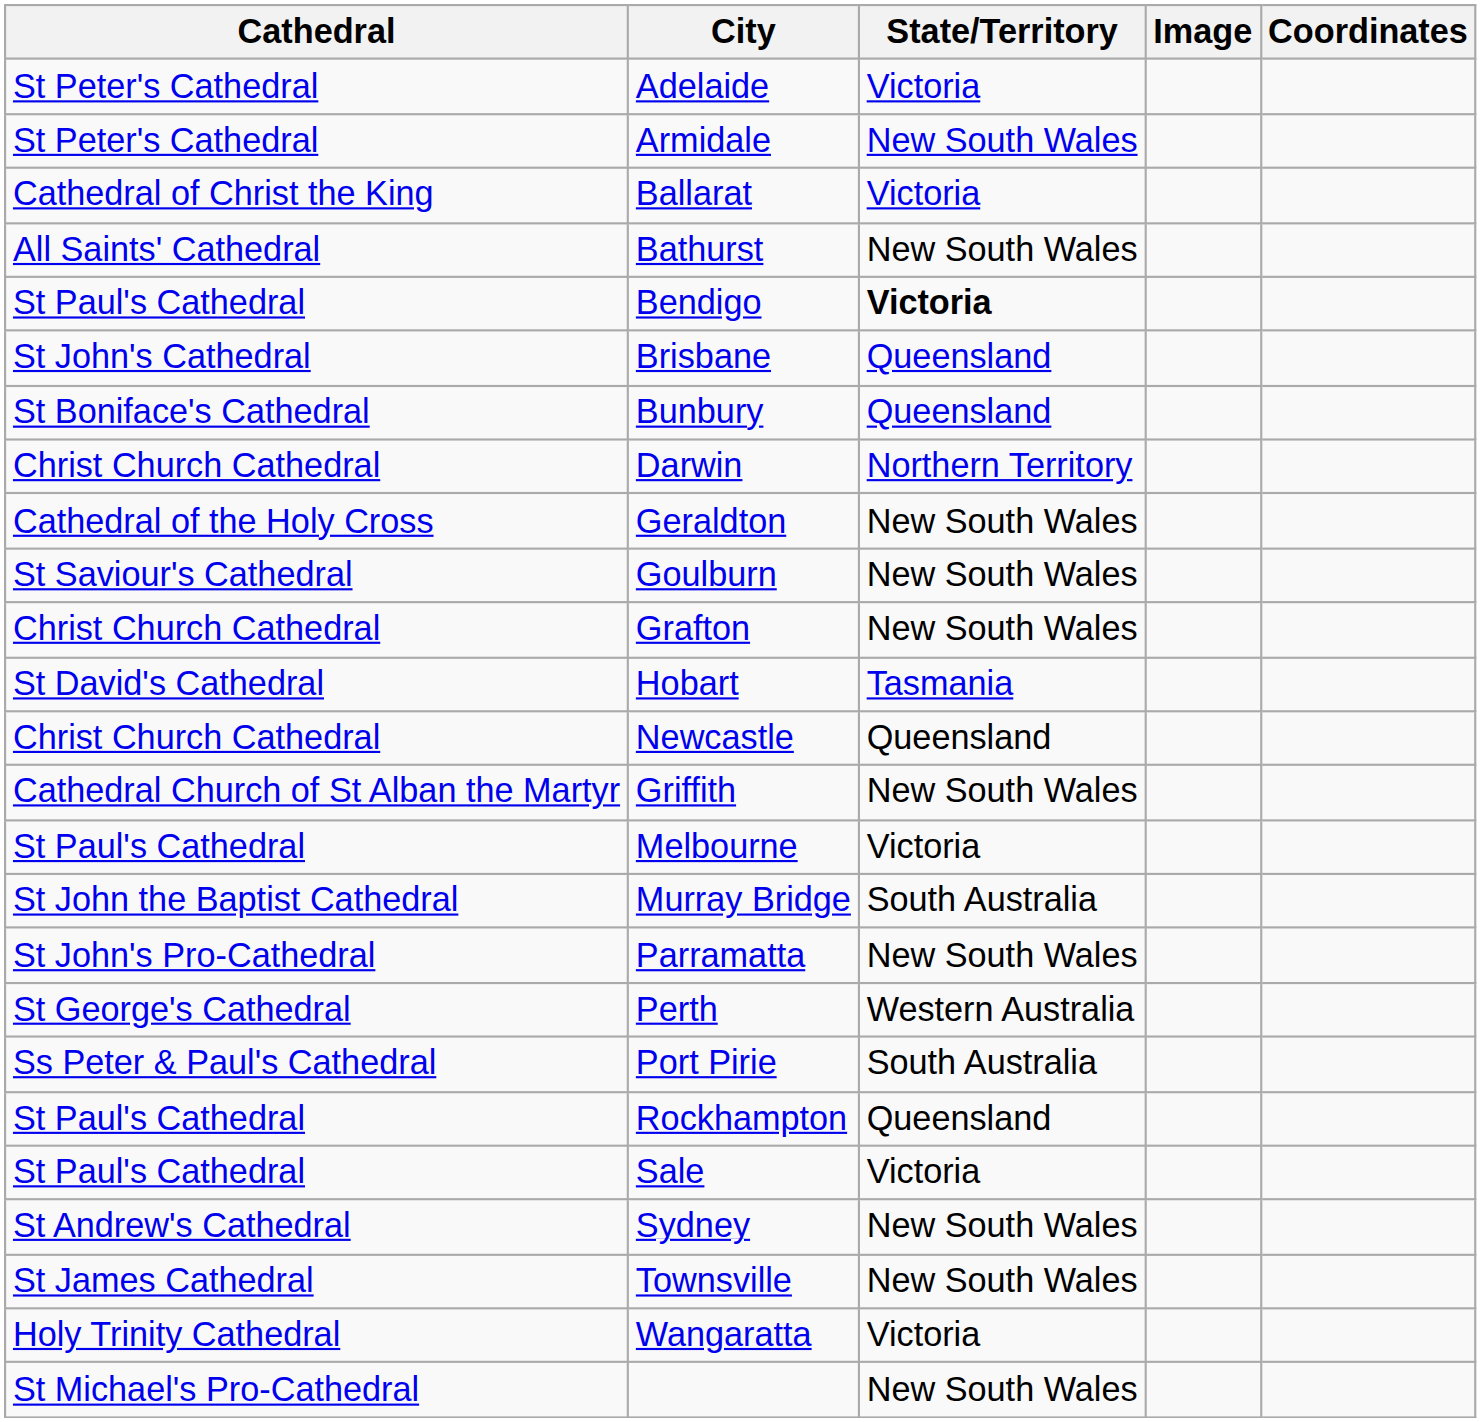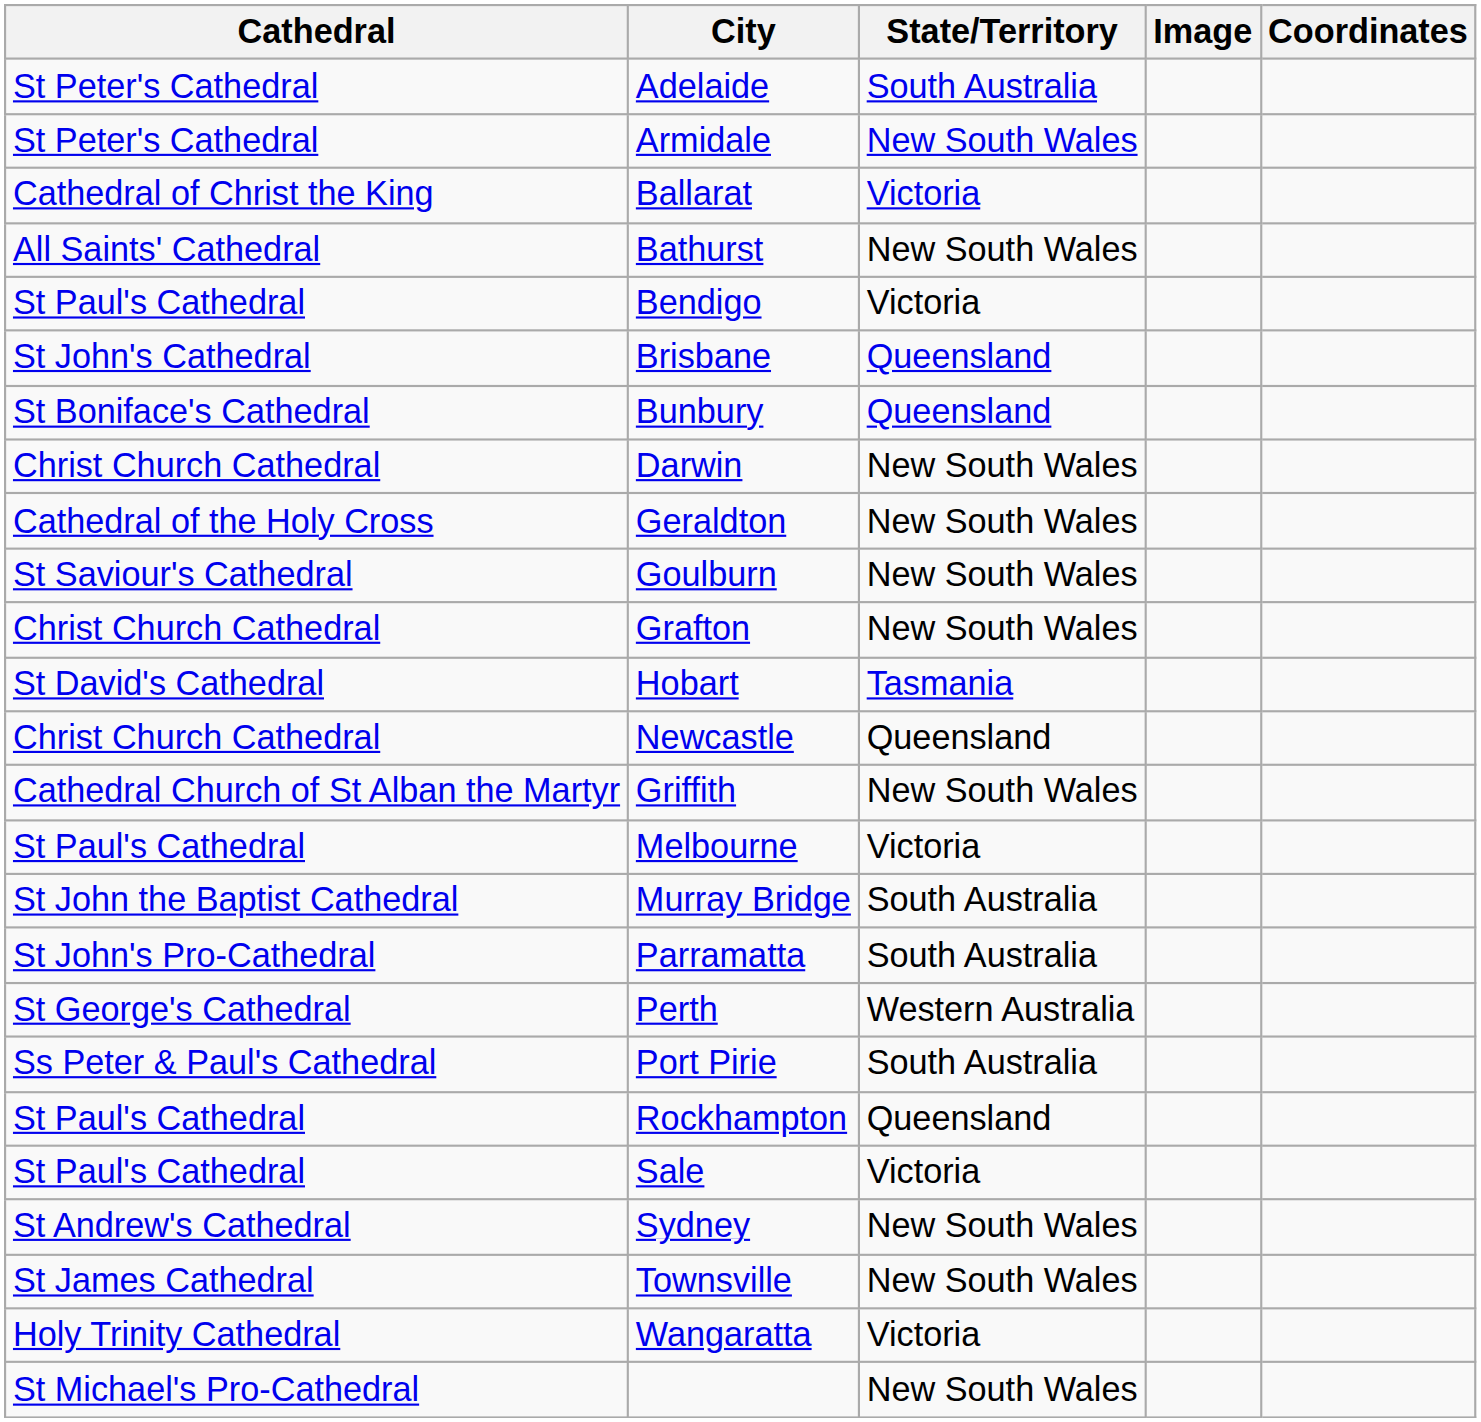Adelaide | State/Territory: Victoria -> South Australia
Bendigo | State/Territory: bold -> normal
Darwin | State/Territory: Northern Territory -> New South Wales
Parramatta | State/Territory: New South Wales -> South Australia
